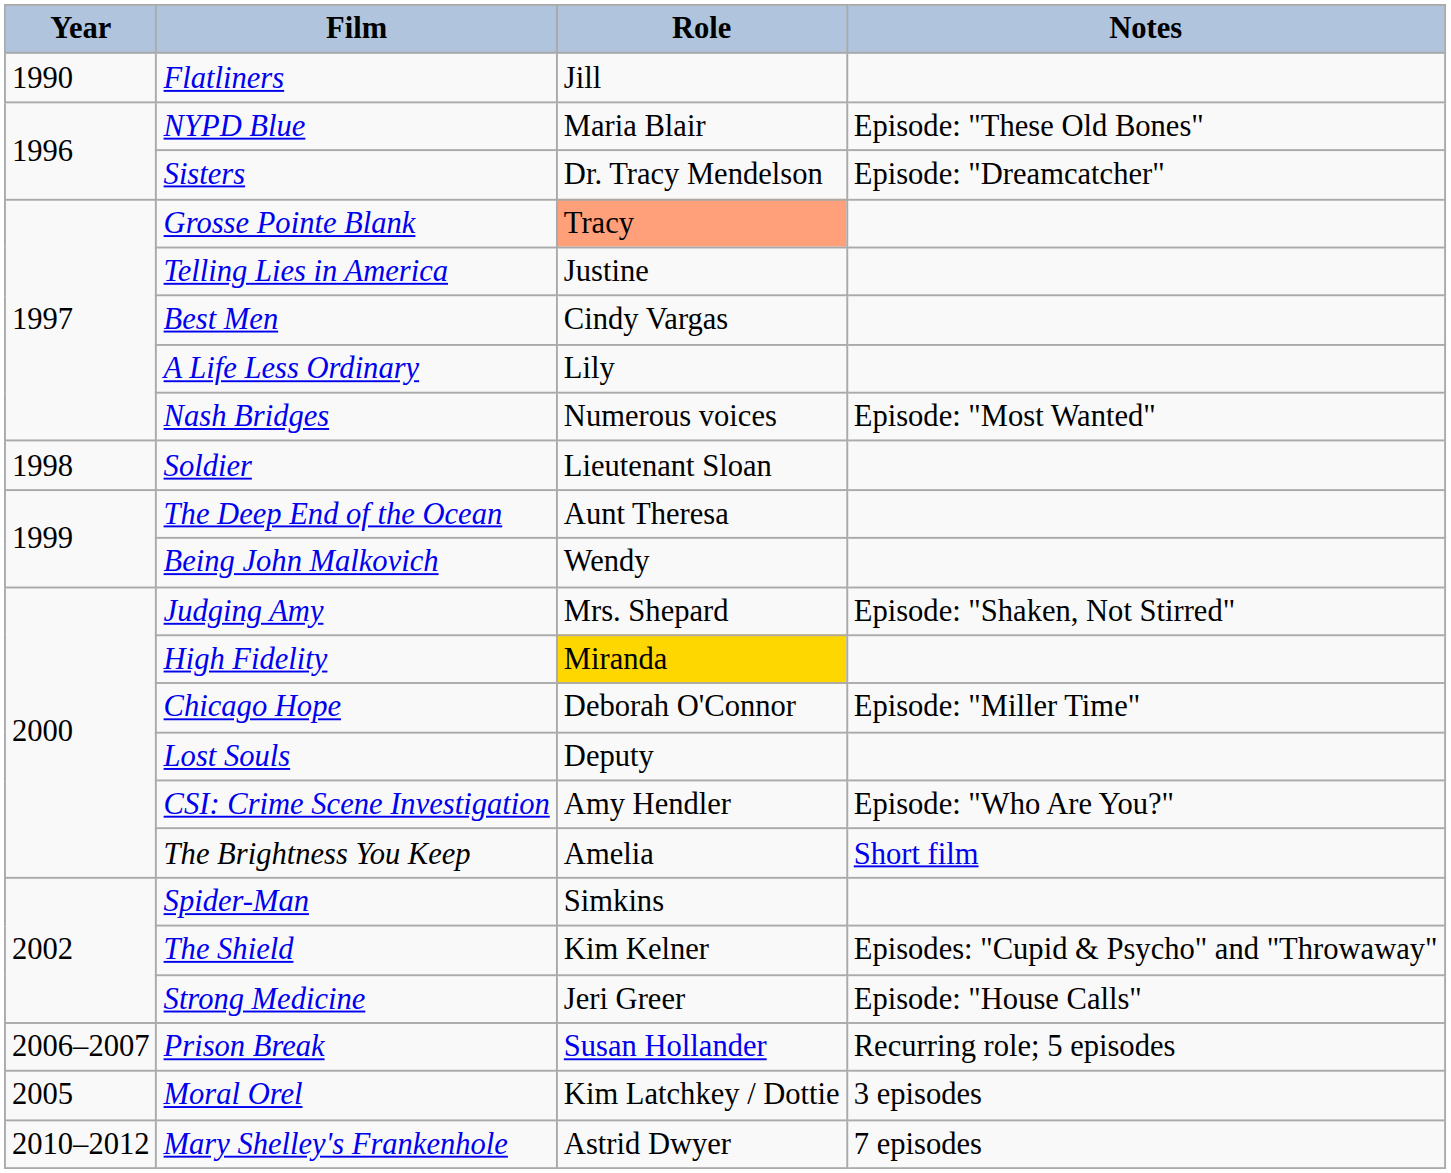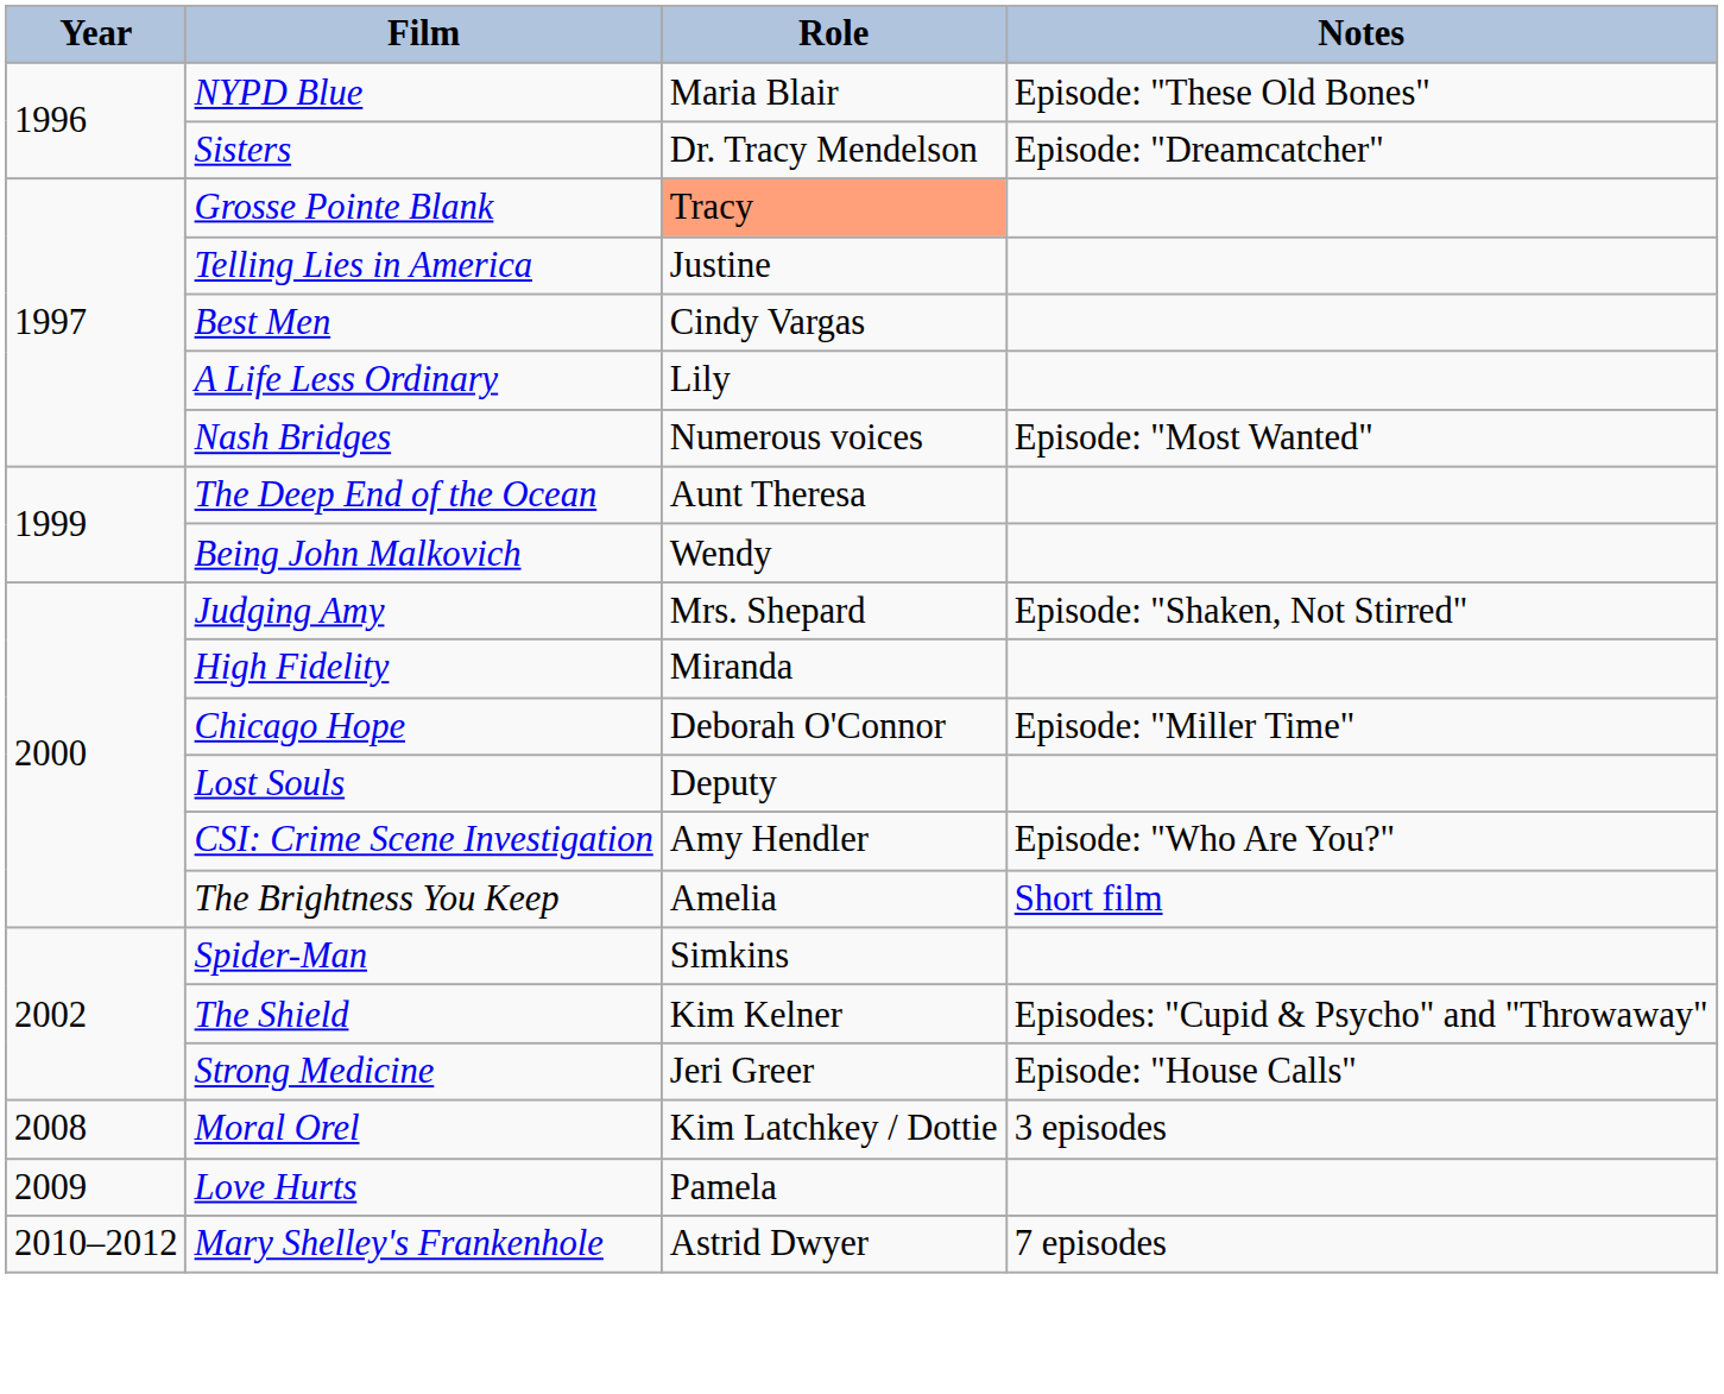- row: 1990 | Flatliners | Jill
- row: 1998 | Soldier | Lieutenant Sloan
High Fidelity | Role: gold background -> no background
- row: 2006–2007 | Prison Break | Susan Hollander | Recurring role; 5 episodes
Moral Orel | Year: 2005 -> 2008
+ row: 2009 | Love Hurts | Pamela
